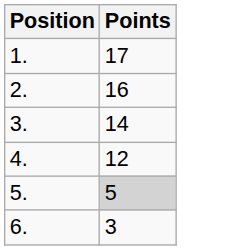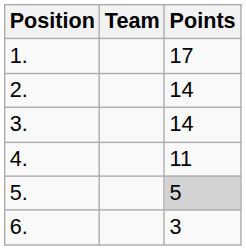+ column: Team
2. | Points: 16 -> 14
4. | Points: 12 -> 11
